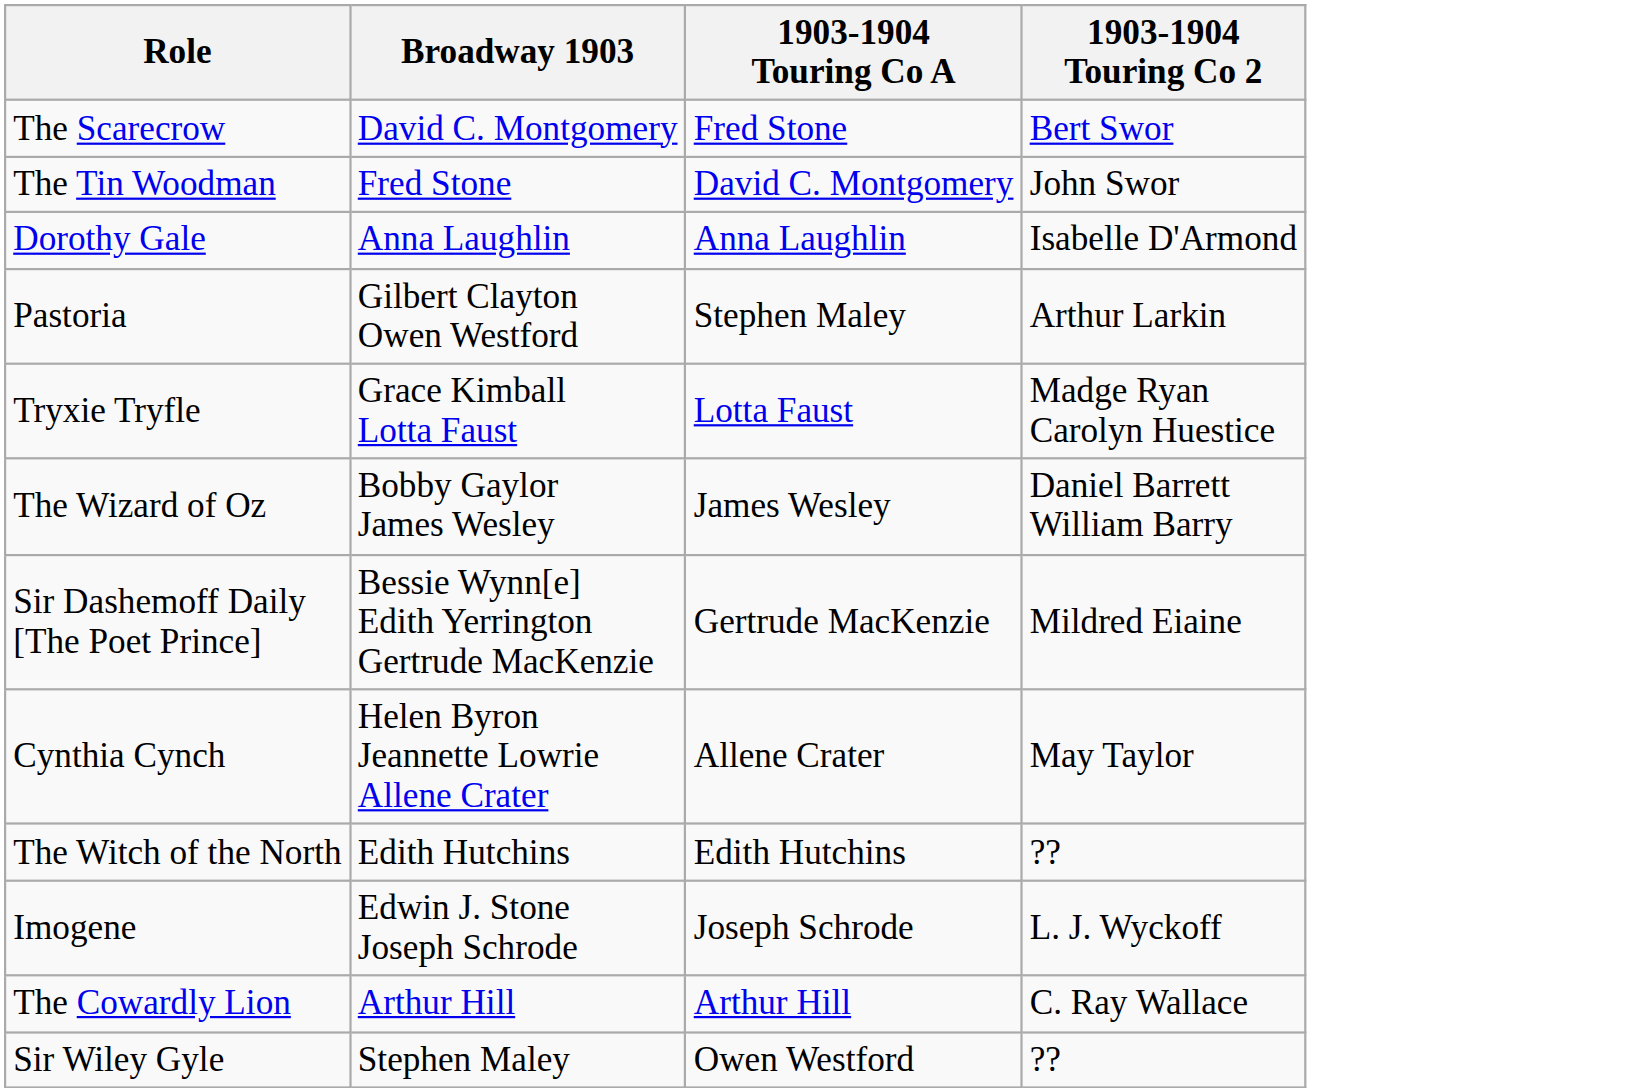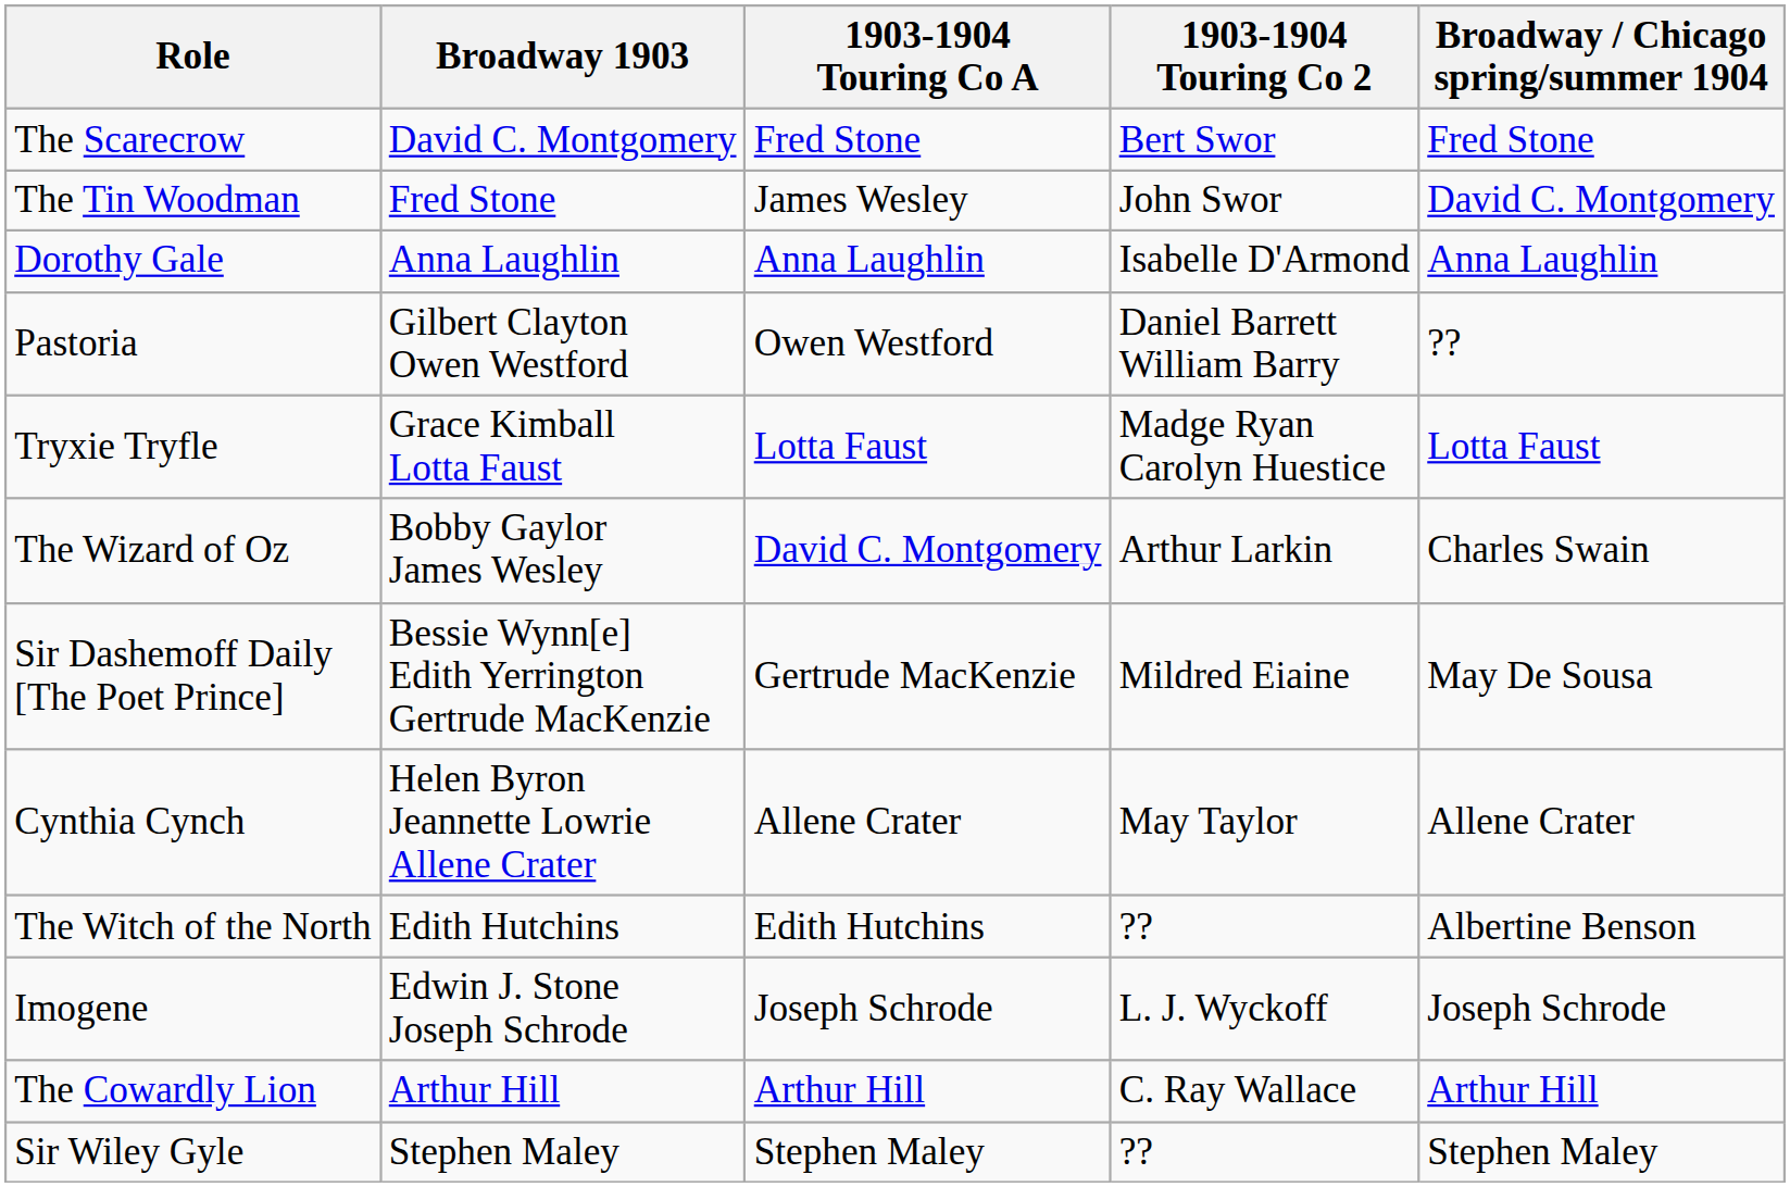+ column: Broadway / Chicago spring/summer 1904 | Fred Stone | David C. Montgomery | Anna Laughlin | ?? | Lotta Faust | Charles Swain | May De Sousa | Allene Crater | Albertine Benson | Joseph Schrode | Arthur Hill | Stephen Maley
The Tin Woodman | 1903-1904 Touring Co A: David C. Montgomery -> James Wesley
Pastoria | 1903-1904 Touring Co A: Stephen Maley -> Owen Westford
Pastoria | 1903-1904 Touring Co 2: Arthur Larkin -> Daniel Barrett William Barry
The Wizard of Oz | 1903-1904 Touring Co A: James Wesley -> David C. Montgomery
The Wizard of Oz | 1903-1904 Touring Co 2: Daniel Barrett William Barry -> Arthur Larkin
Sir Wiley Gyle | 1903-1904 Touring Co A: Owen Westford -> Stephen Maley
